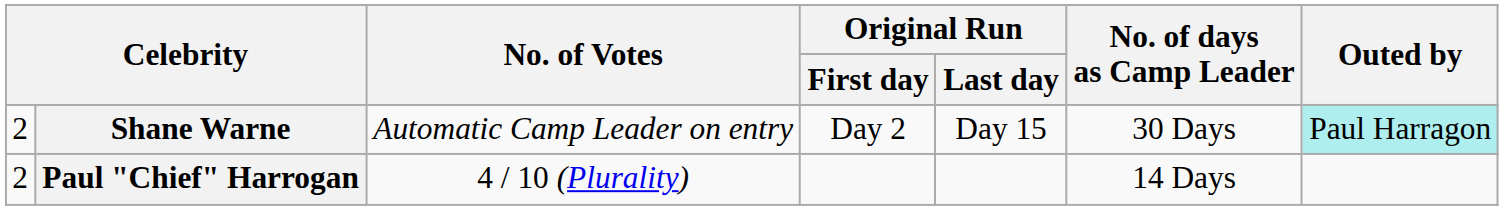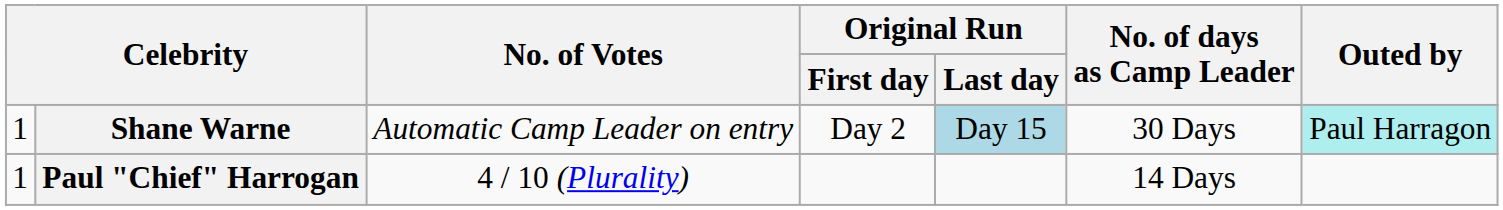Shane Warne | column 1: 2 -> 1
Shane Warne | Original Run / Last day: no background -> lightblue background
Paul "Chief" Harrogan | column 1: 2 -> 1
